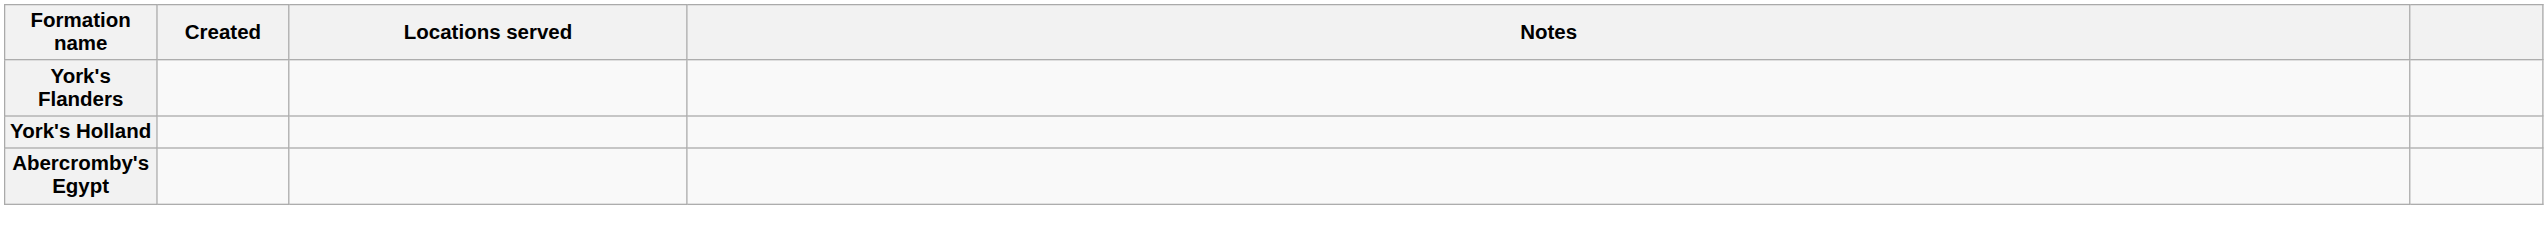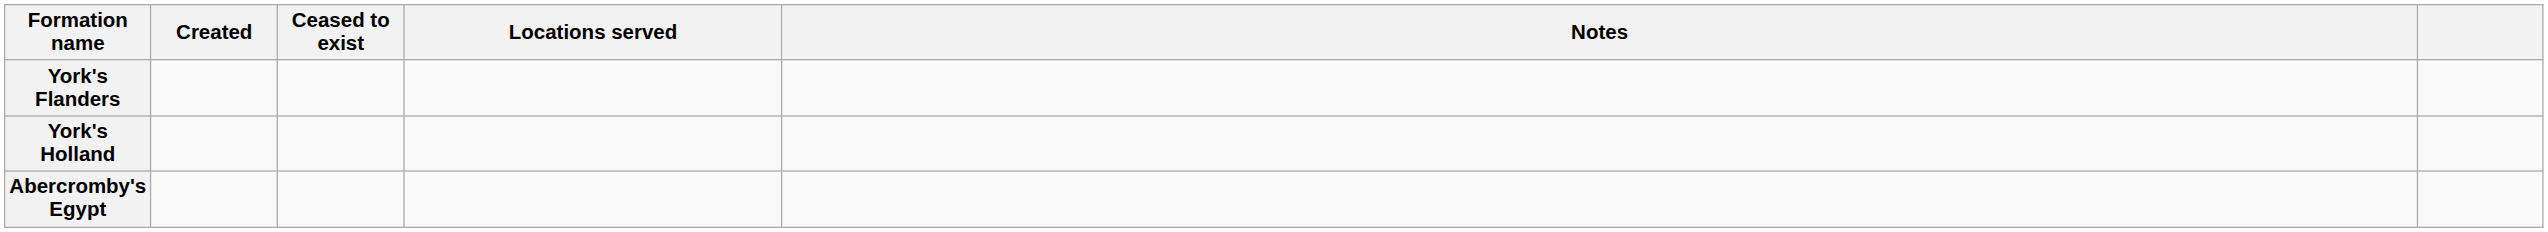+ column: Ceased to exist
